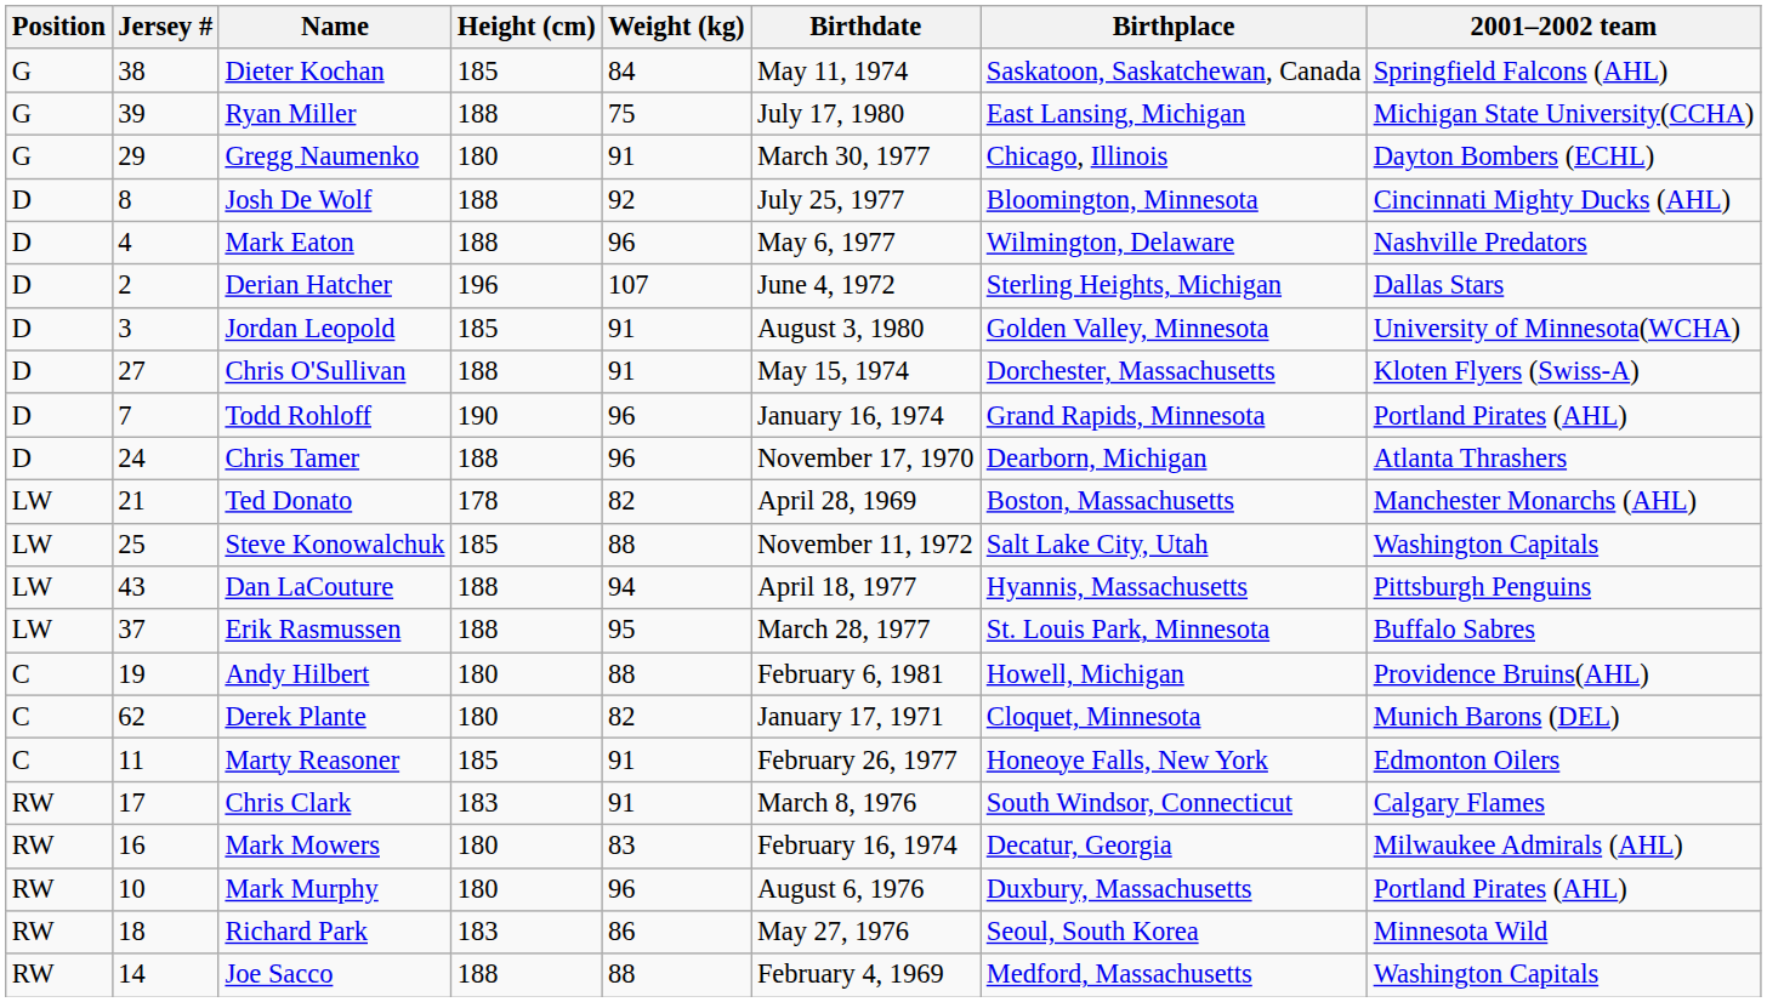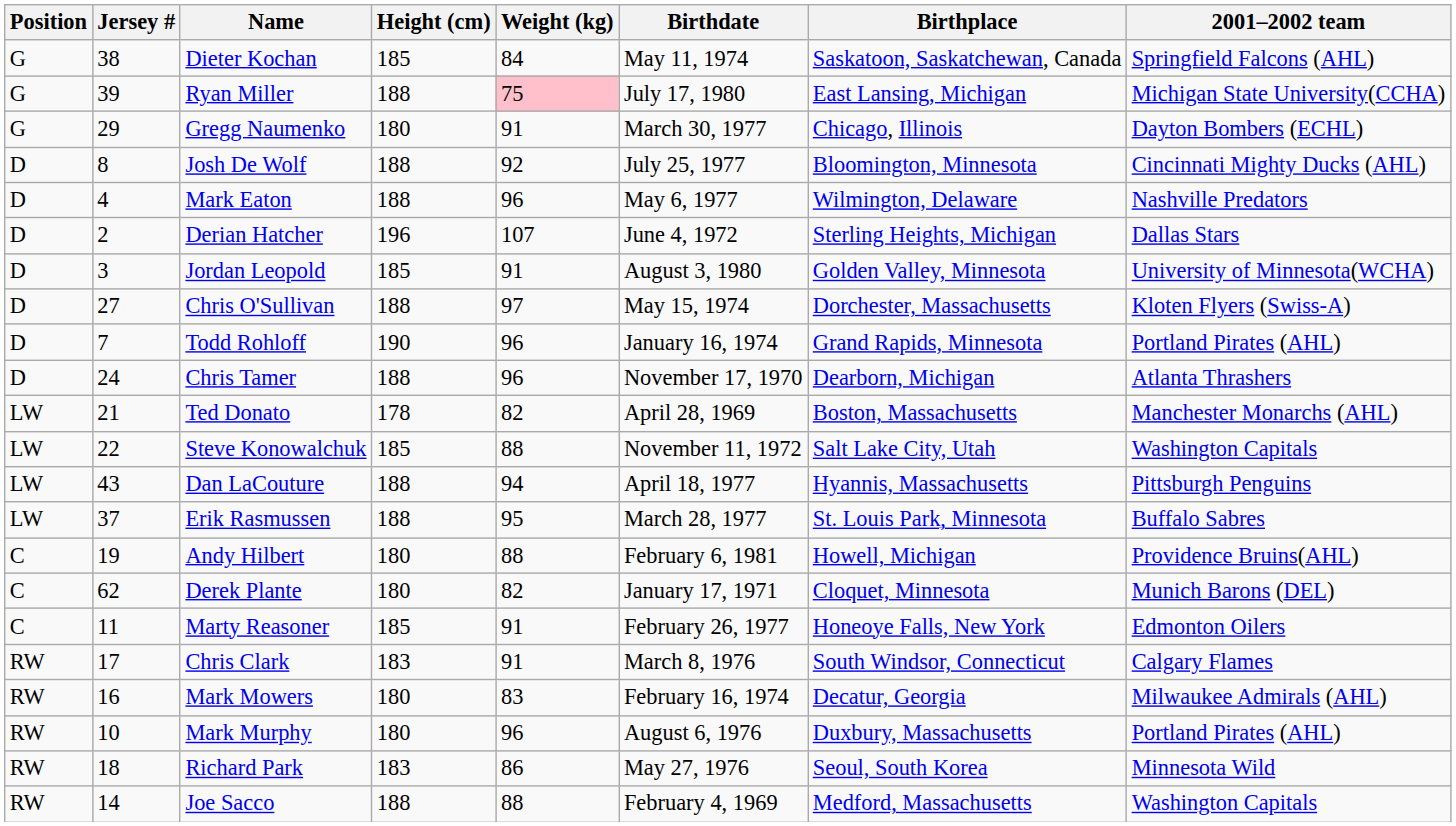Ryan Miller | Weight (kg): no background -> pink background
Chris O'Sullivan | Weight (kg): 91 -> 97
Steve Konowalchuk | Jersey #: 25 -> 22
